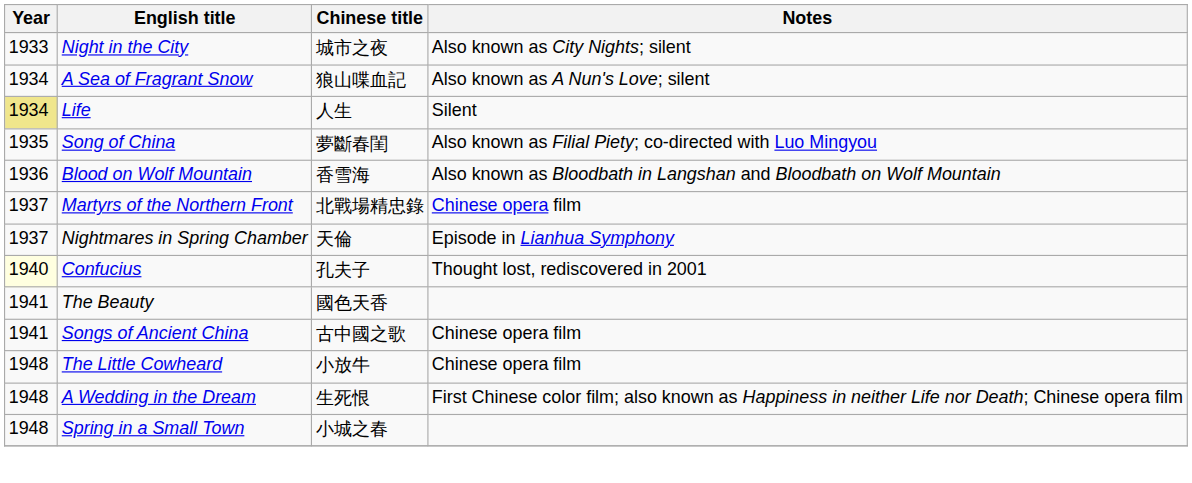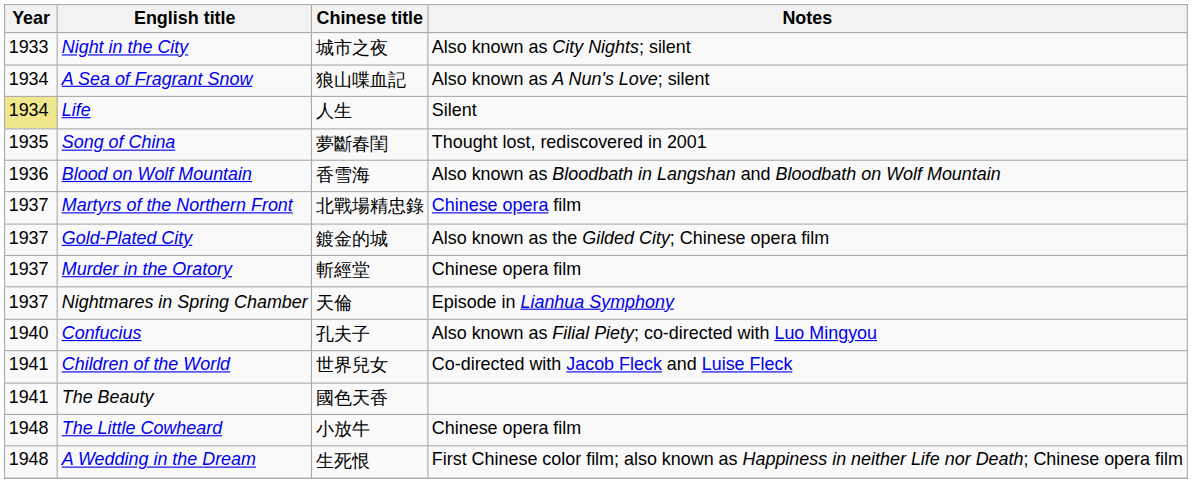Song of China | Notes: Also known as Filial Piety; co-directed with Luo Mingyou -> Thought lost, rediscovered in 2001
+ row: 1937 | Gold-Plated City | 鍍金的城 | Also known as the Gilded City; Chinese opera film
+ row: 1937 | Murder in the Oratory | 斬經堂 | Chinese opera film
Confucius | Year: lightyellow background -> no background
Confucius | Notes: Thought lost, rediscovered in 2001 -> Also known as Filial Piety; co-directed with Luo Mingyou
+ row: 1941 | Children of the World | 世界兒女 | Co-directed with Jacob Fleck and Luise Fleck
- row: 1941 | Songs of Ancient China | 古中國之歌 | Chinese opera film
- row: 1948 | Spring in a Small Town | 小城之春
